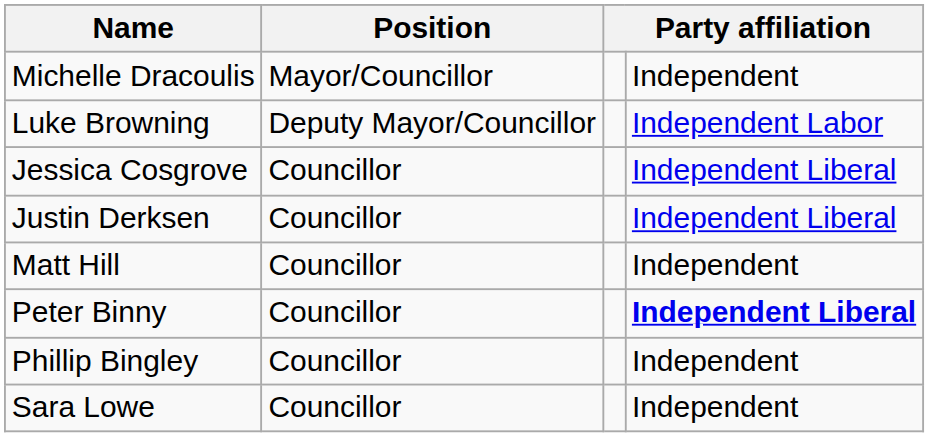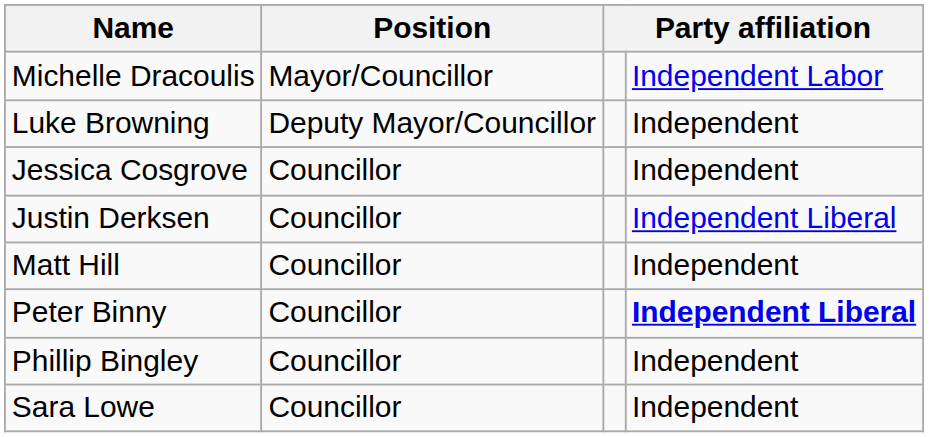Michelle Dracoulis | column 4: Independent -> Independent Labor
Luke Browning | column 4: Independent Labor -> Independent
Jessica Cosgrove | column 4: Independent Liberal -> Independent
